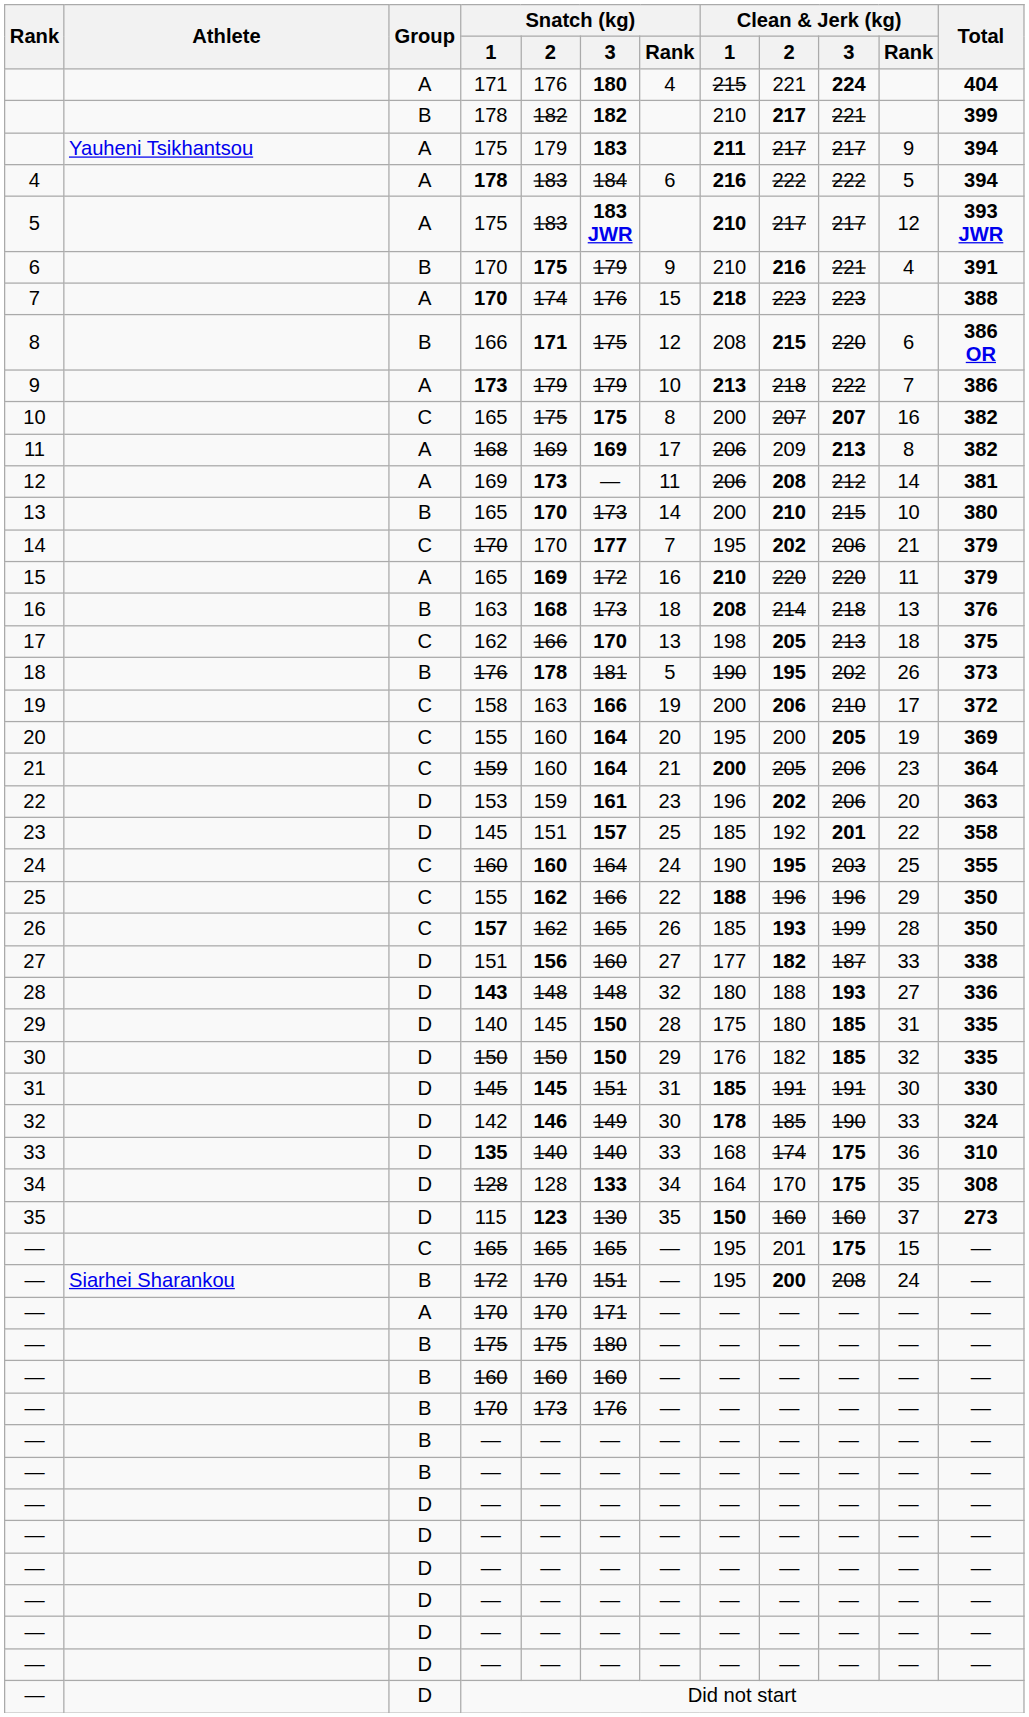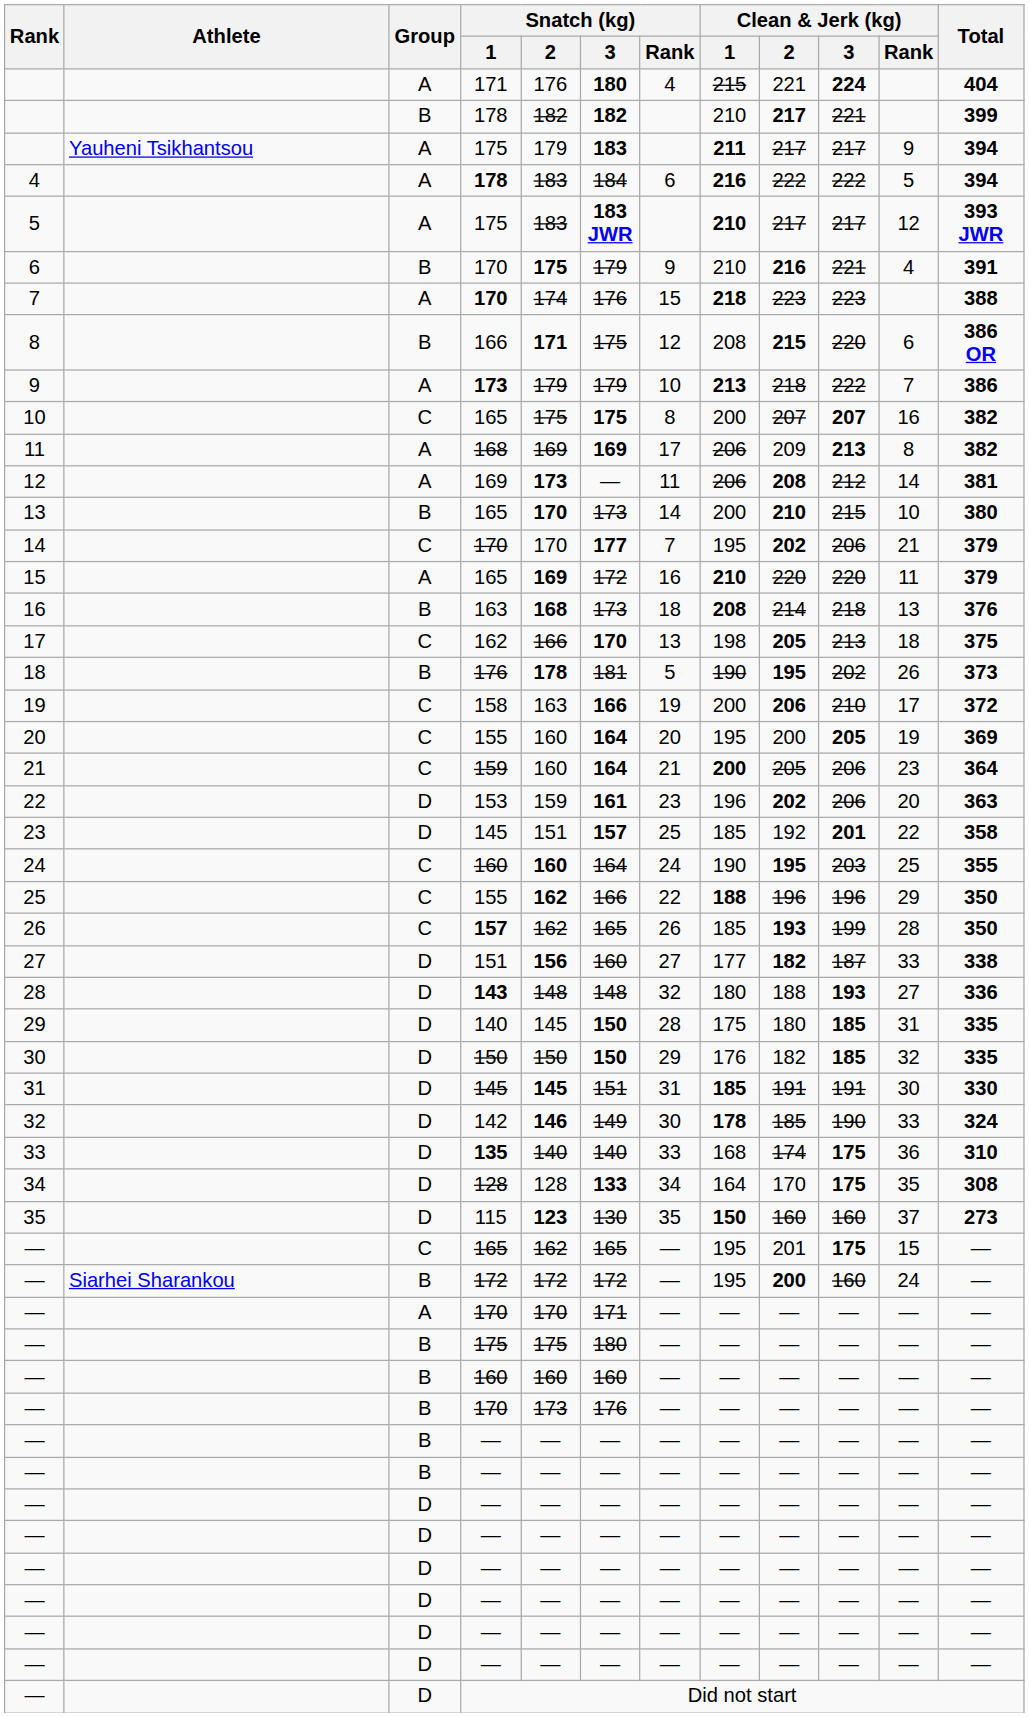— / 165 | Snatch (kg) / 2: 165 -> 162
— / 172 | Snatch (kg) / 2: 170 -> 172
— / 172 | Snatch (kg) / 3: 151 -> 172
— / 172 | Clean & Jerk (kg) / 3: 208 -> 160
